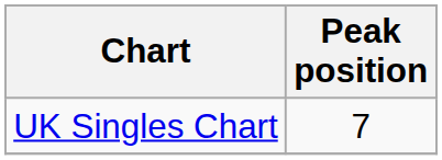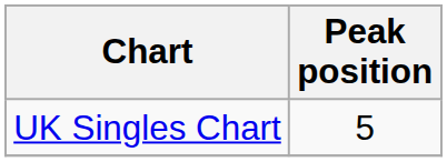UK Singles Chart | Peak position: 7 -> 5
